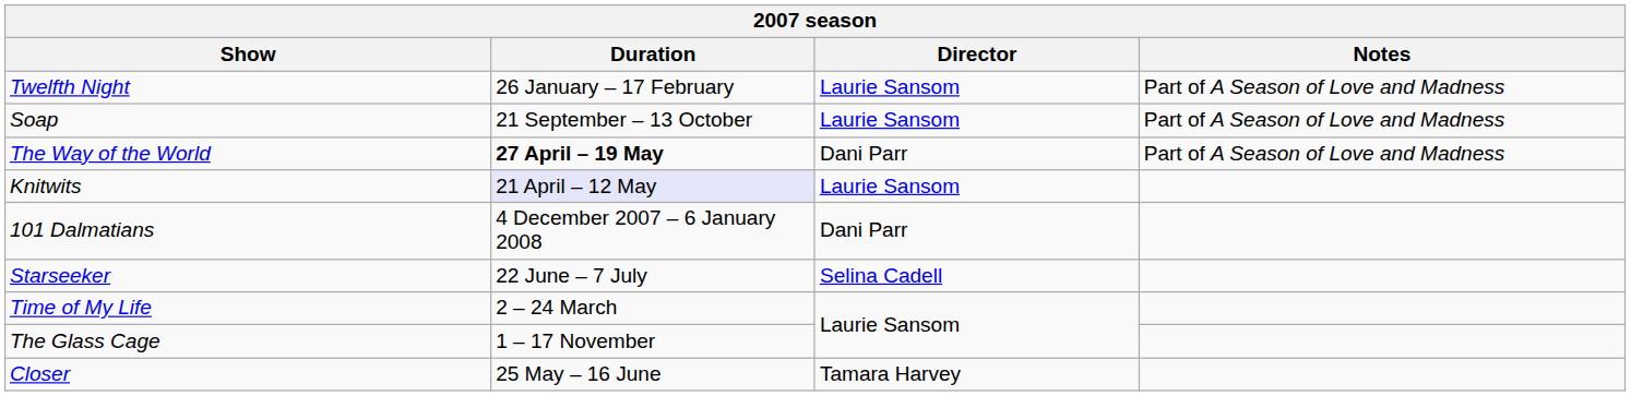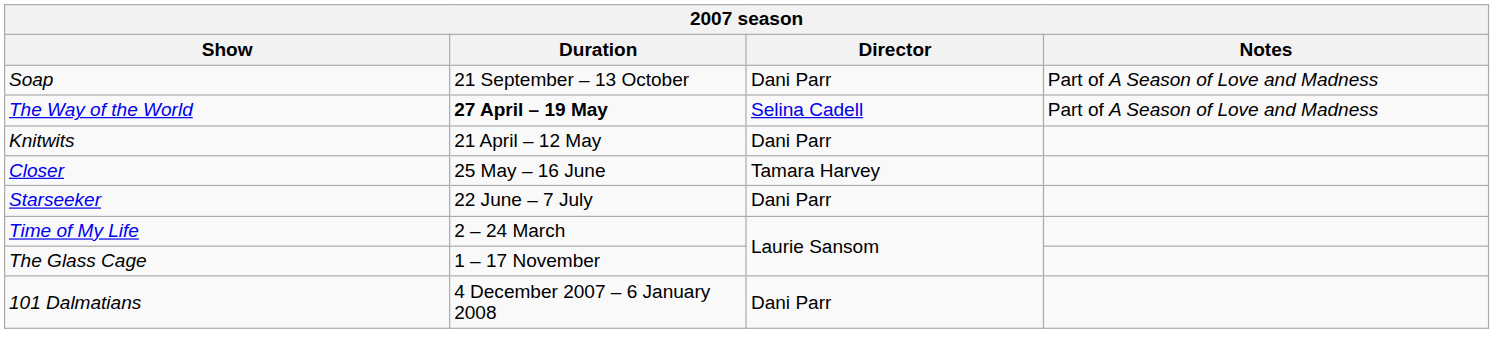- row: Twelfth Night | 26 January – 17 February | Laurie Sansom | Part of A Season of Love and Madness
Soap | Director: Laurie Sansom -> Dani Parr
The Way of the World | Director: Dani Parr -> Selina Cadell
Knitwits | Duration: lavender background -> no background
Knitwits | Director: Laurie Sansom -> Dani Parr
rows swapped: Closer <-> 101 Dalmatians
Starseeker | Director: Selina Cadell -> Dani Parr
